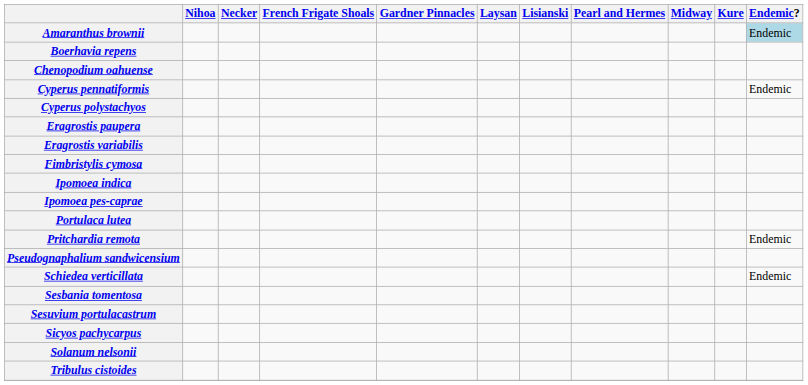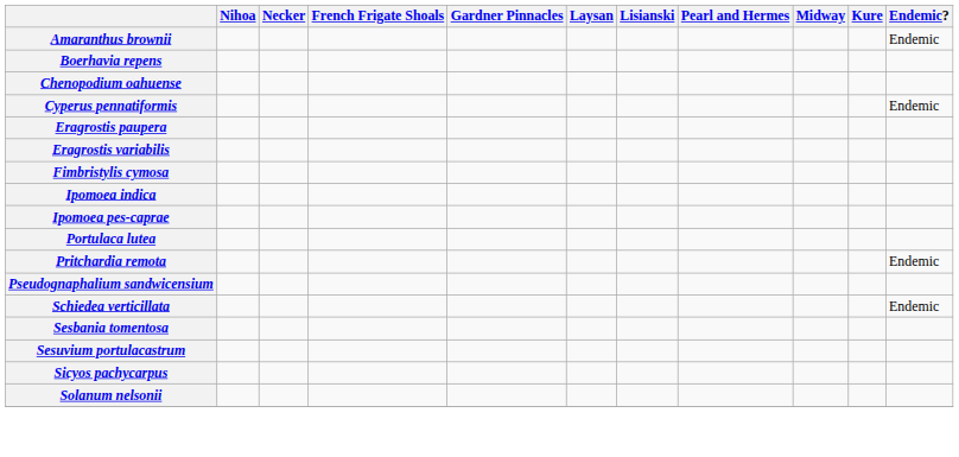Amaranthus brownii | Endemic?: lightblue background -> no background
- row: Cyperus polystachyos
- row: Tribulus cistoides
